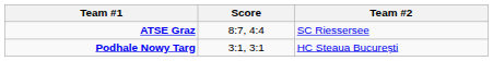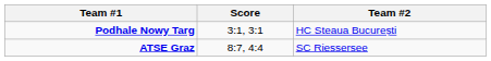rows swapped: ATSE Graz <-> Podhale Nowy Targ
